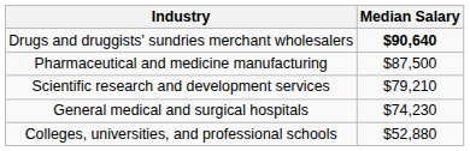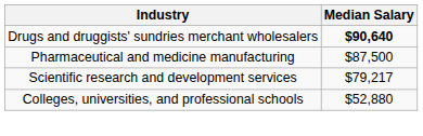Scientific research and development services | Median Salary: $79,210 -> $79,217
- row: General medical and surgical hospitals | $74,230
